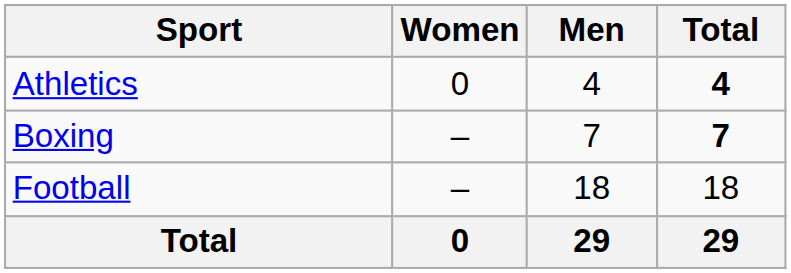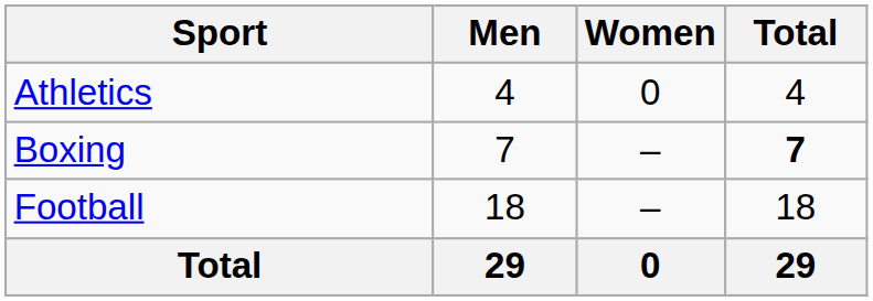columns swapped: Men <-> Women
Athletics | Total: bold -> normal
